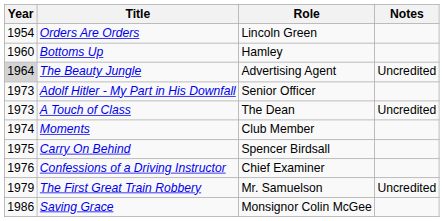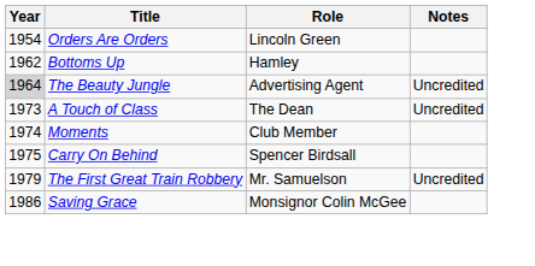Bottoms Up | Year: 1960 -> 1962
- row: 1973 | Adolf Hitler - My Part in His Downfall | Senior Officer
- row: 1976 | Confessions of a Driving Instructor | Chief Examiner
